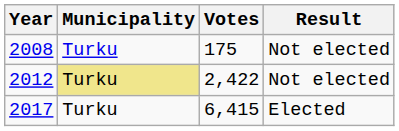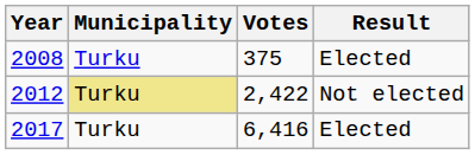2008 | Votes: 175 -> 375
2008 | Result: Not elected -> Elected
2017 | Votes: 6,415 -> 6,416
